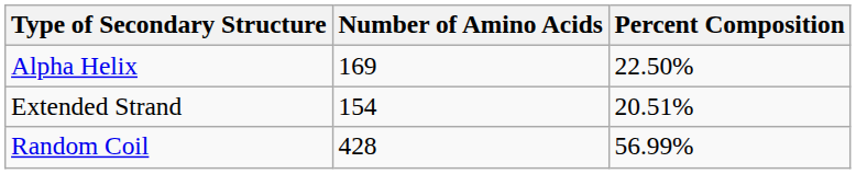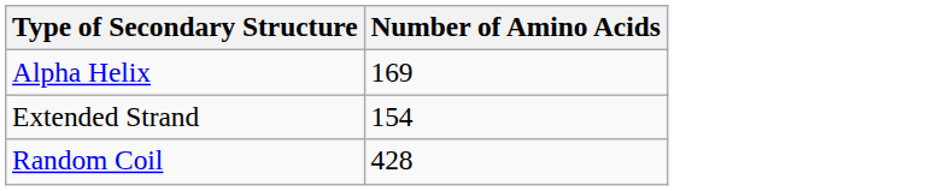- column: Percent Composition | 22.50% | 20.51% | 56.99%
